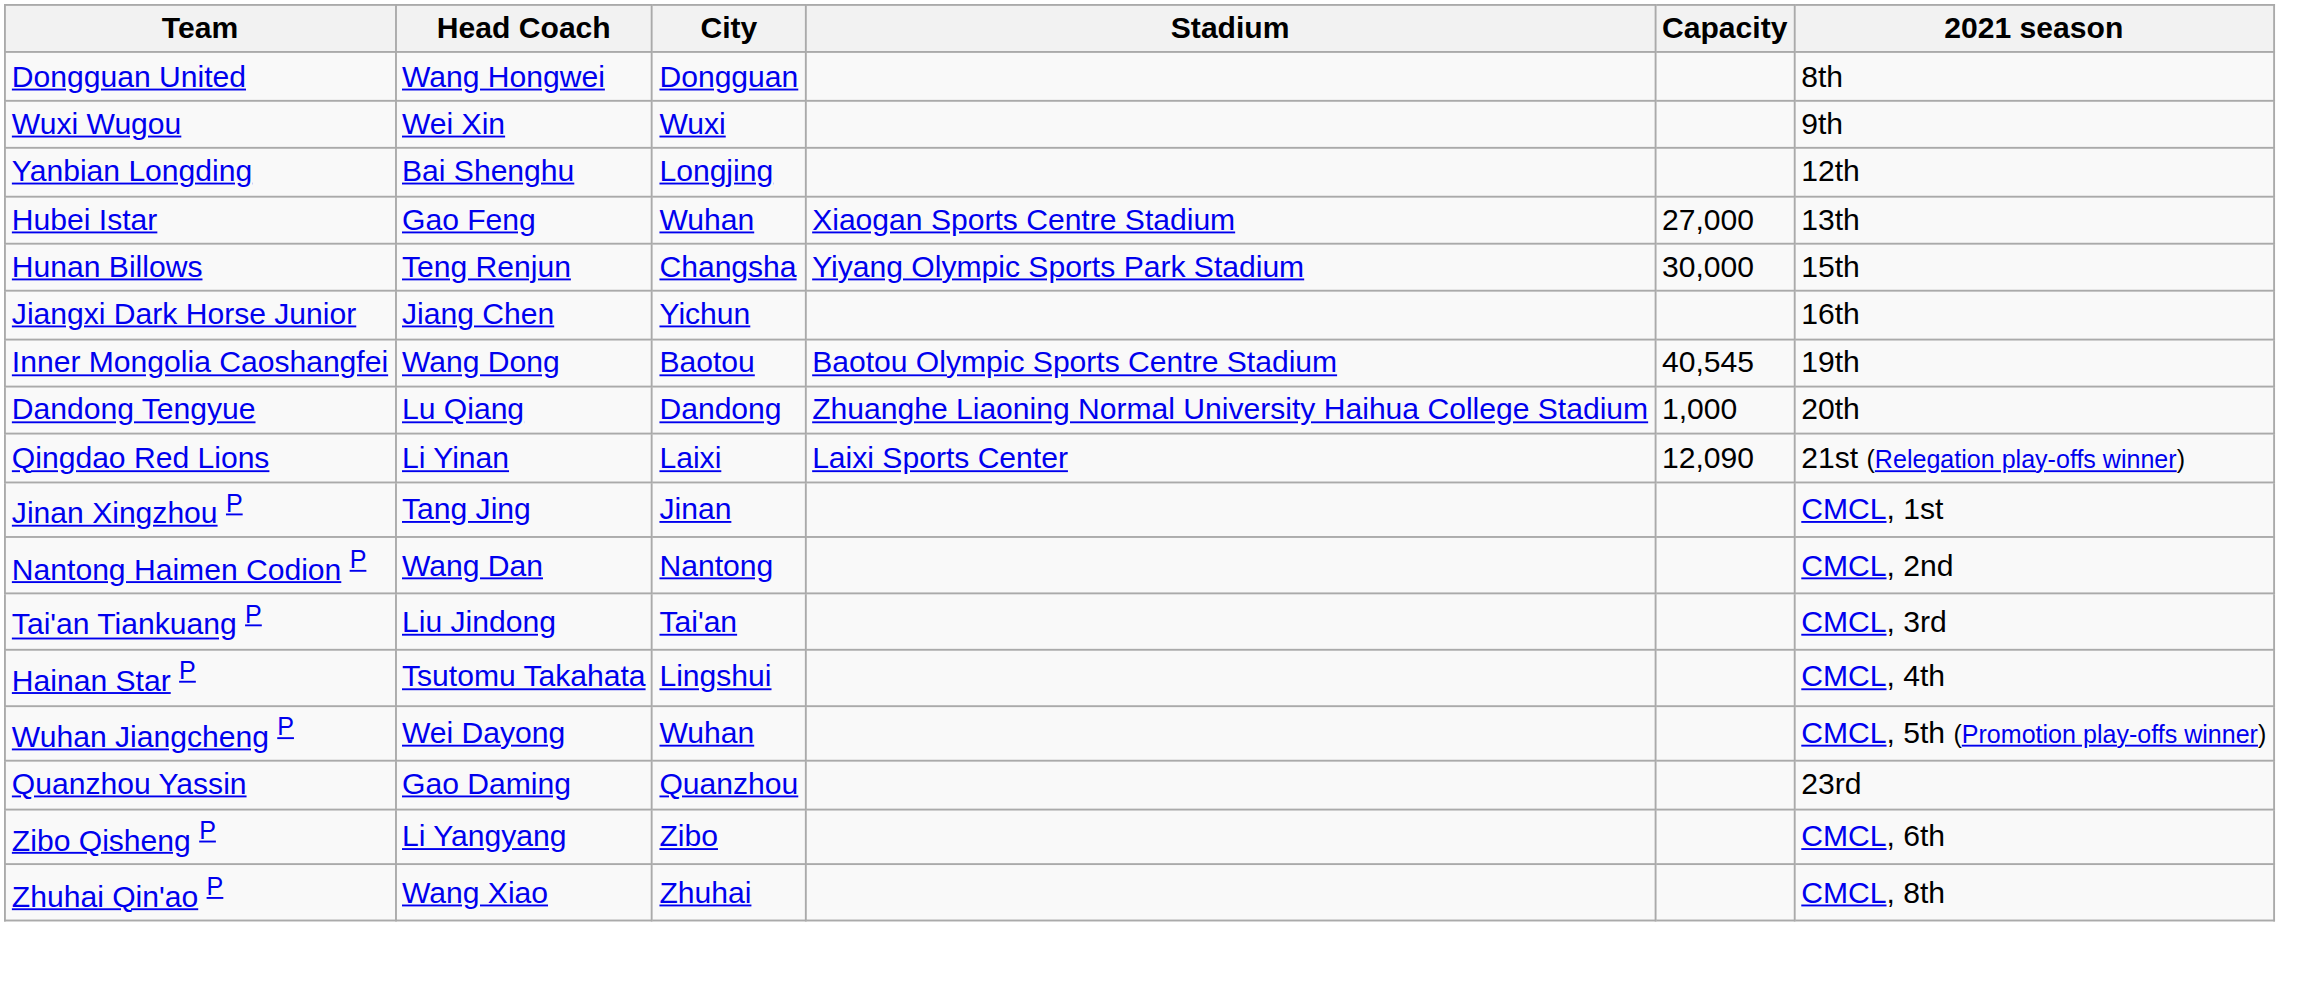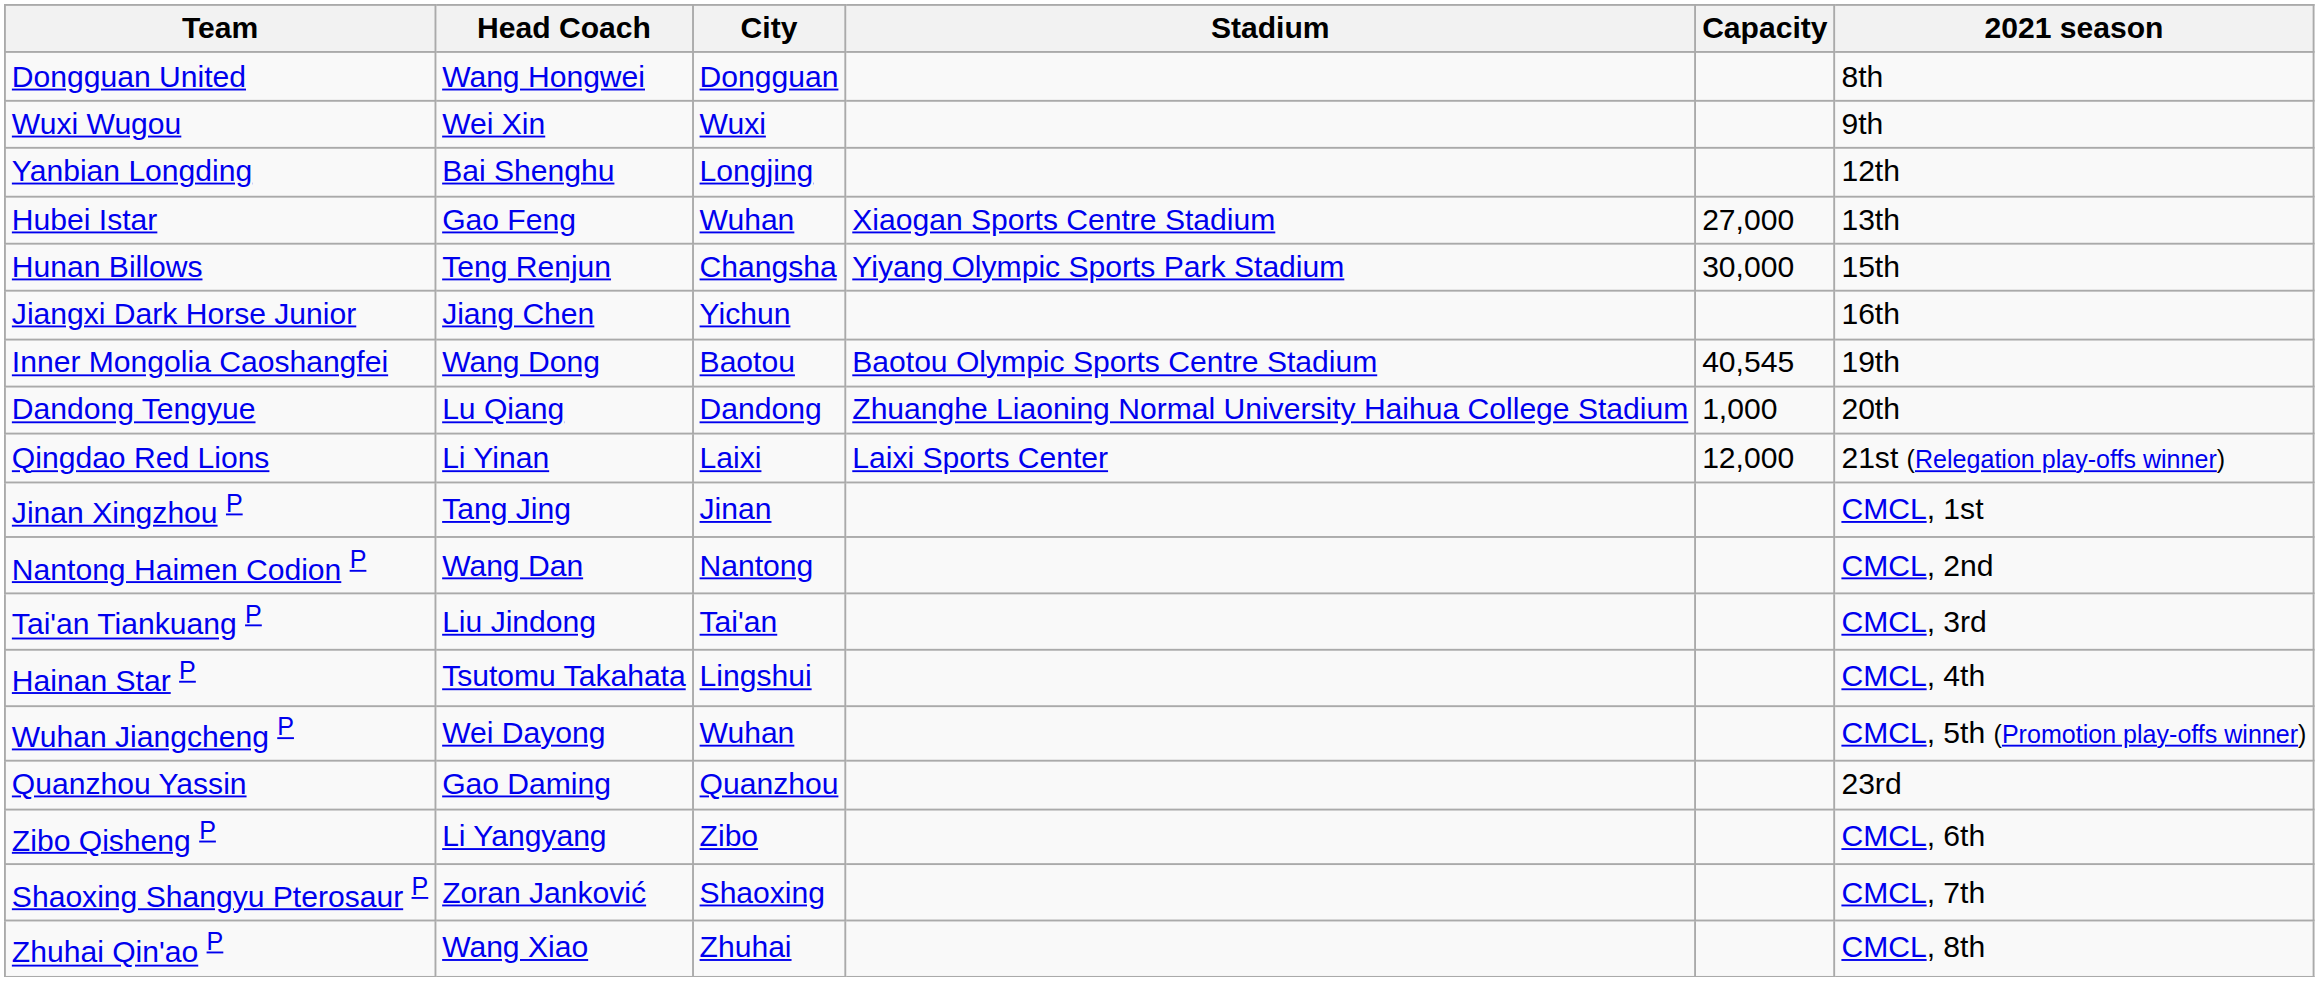Qingdao Red Lions | Capacity: 12,090 -> 12,000
+ row: Shaoxing Shangyu Pterosaur P | Zoran Janković | Shaoxing | CMCL, 7th
